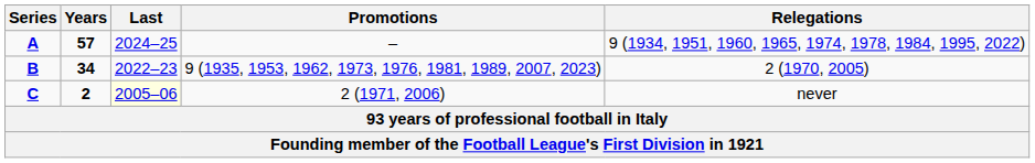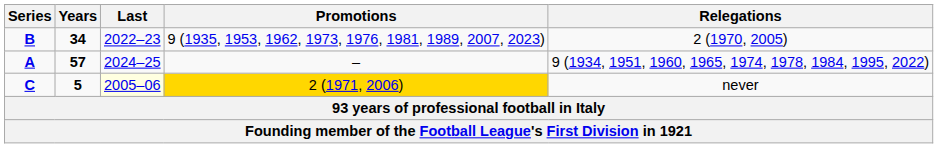rows swapped: A <-> B
C | Years: 2 -> 5
C | Promotions: no background -> gold background
